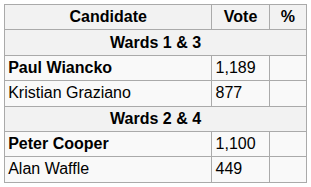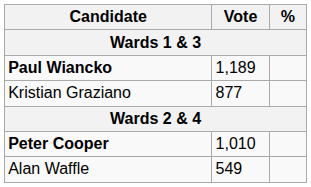Peter Cooper | Vote: 1,100 -> 1,010
Alan Waffle | Vote: 449 -> 549
